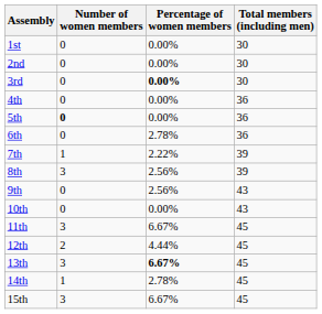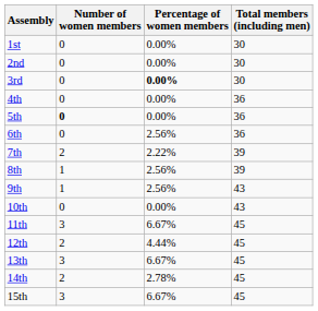6th | Percentage of women members: 2.78% -> 2.56%
7th | Number of women members: 1 -> 2
8th | Number of women members: 3 -> 1
9th | Number of women members: 0 -> 1
13th | Percentage of women members: bold -> normal
14th | Number of women members: 1 -> 2
